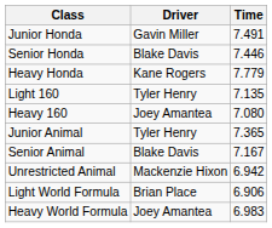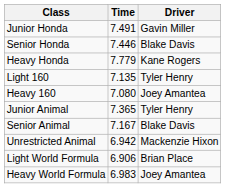columns swapped: Driver <-> Time
